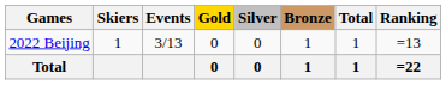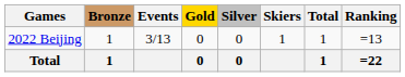columns swapped: Skiers <-> Bronze
